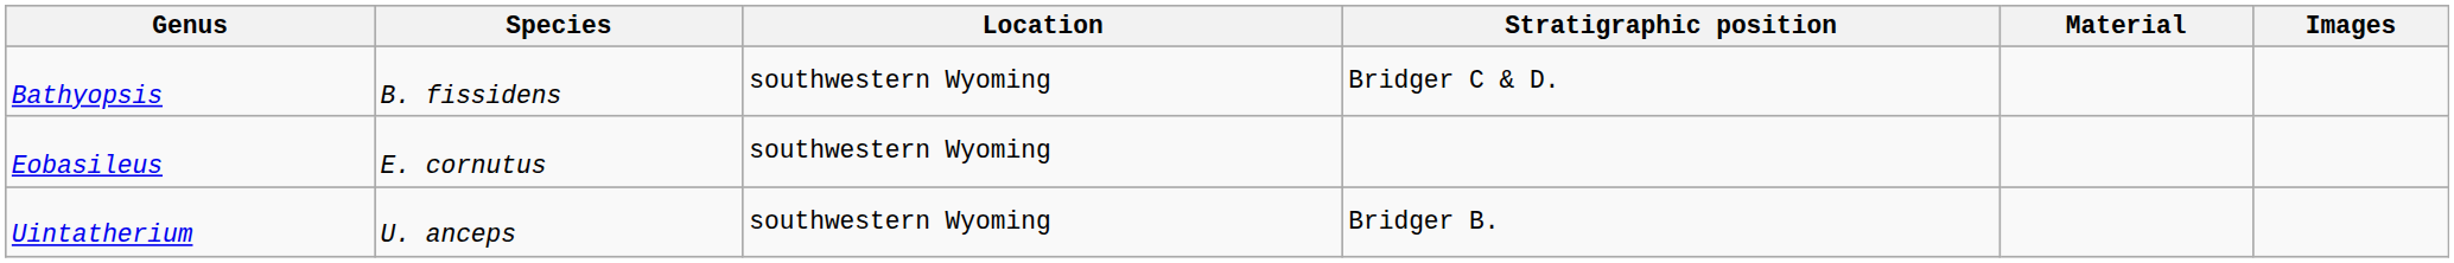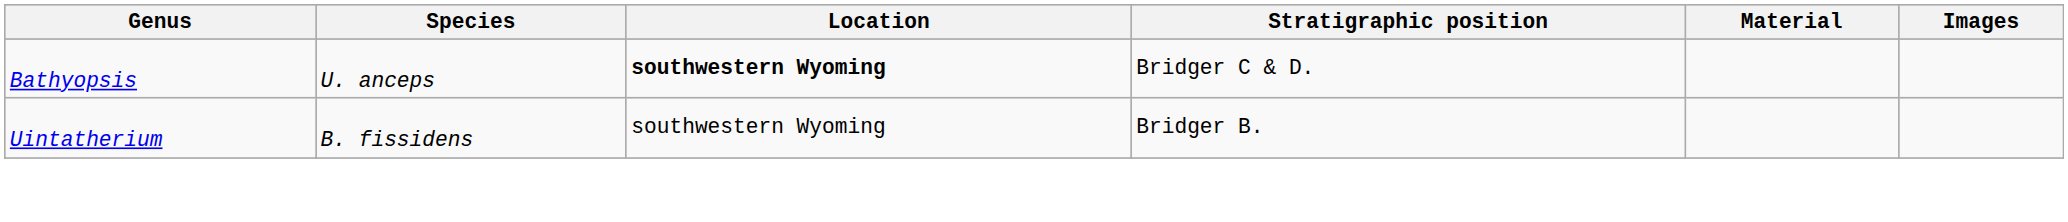Bathyopsis | Species: B. fissidens -> U. anceps
Bathyopsis | Location: normal -> bold
- row: Eobasileus | E. cornutus | southwestern Wyoming
Uintatherium | Species: U. anceps -> B. fissidens
